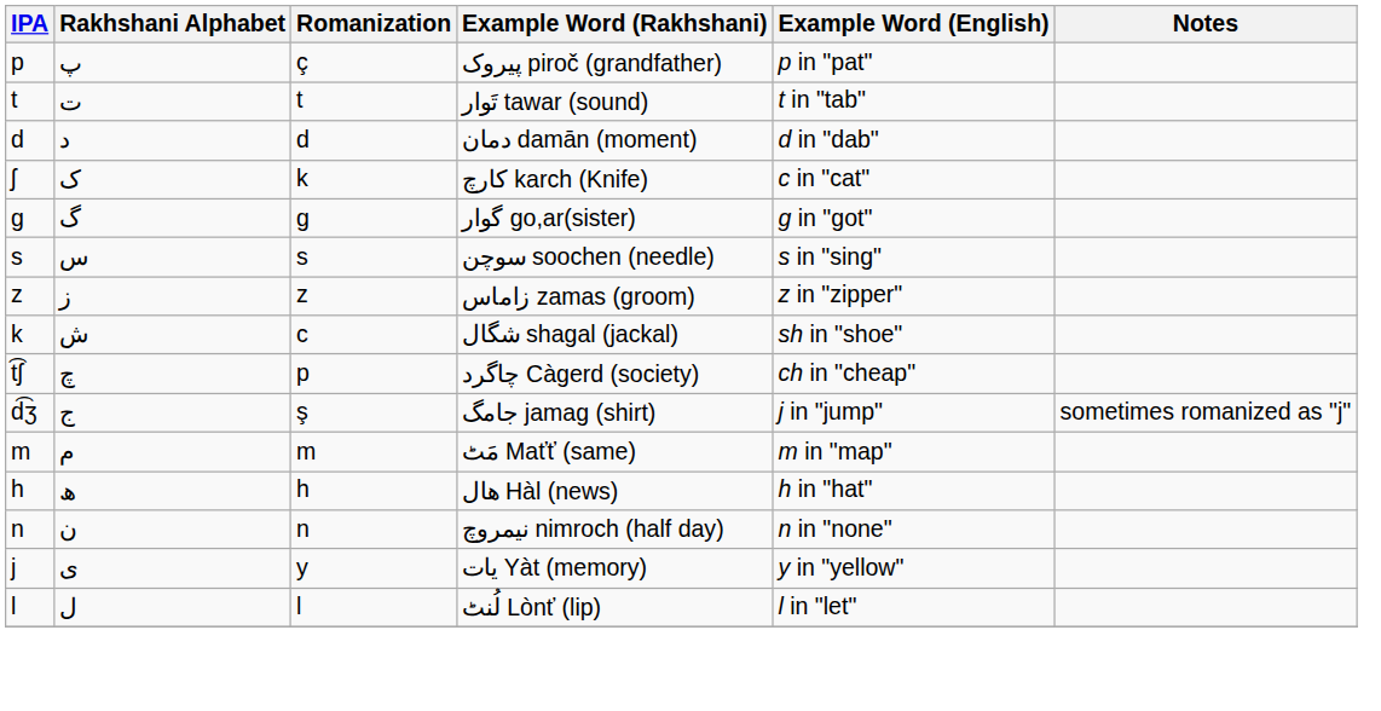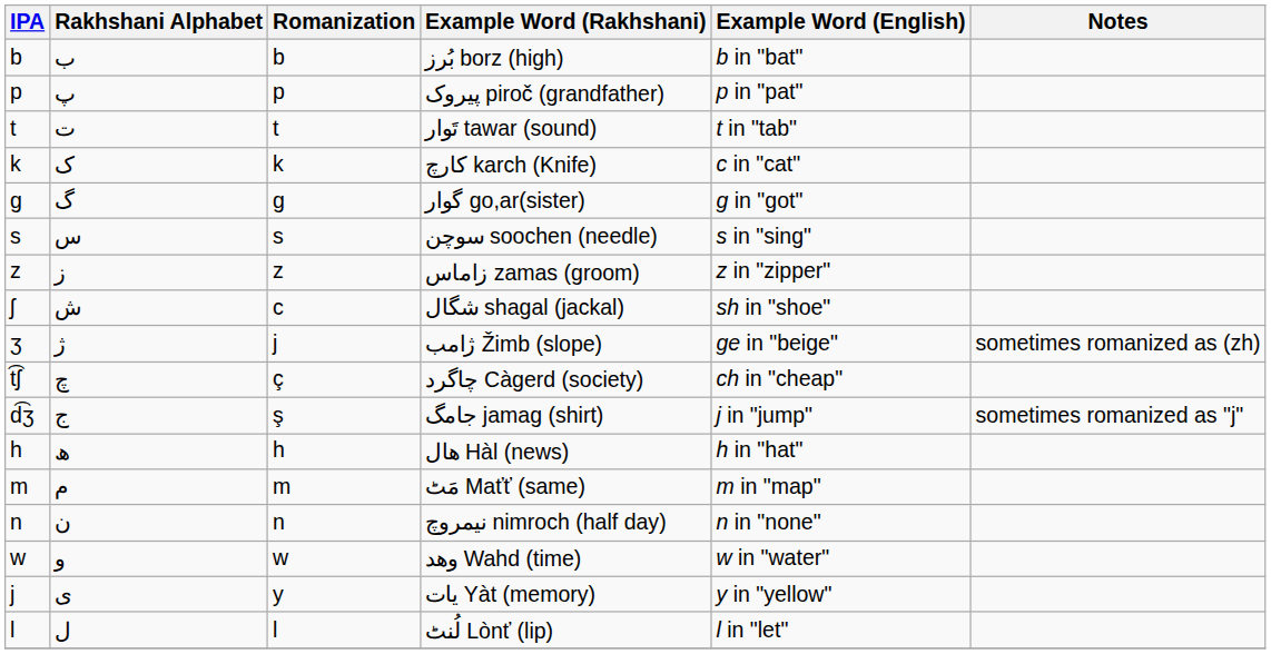+ row: b | ب | b | بُرز borz (high) | b in "bat"
پیروک piroč (grandfather) | Romanization: ç -> p
- row: d | د | d | دمان damān (moment) | d in "dab"
کارچ karch (Knife) | IPA: ʃ -> k
شگال shagal (jackal) | IPA: k -> ʃ
+ row: ʒ | ژ | j | ژامب Žimb (slope) | ge in "beige" | sometimes romanized as (zh)
چاگرد Càgerd (society) | Romanization: p -> ç
rows swapped: هال Hàl (news) <-> مَٹ Maťť (same)
+ row: w | و | w | وهد Wahd (time) | w in "water"
